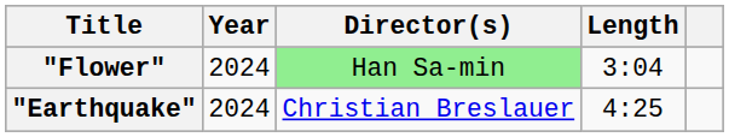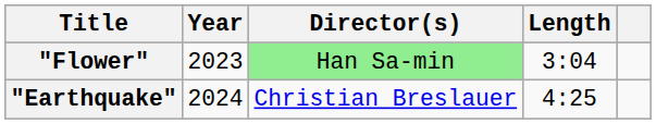"Flower" | Year: 2024 -> 2023
